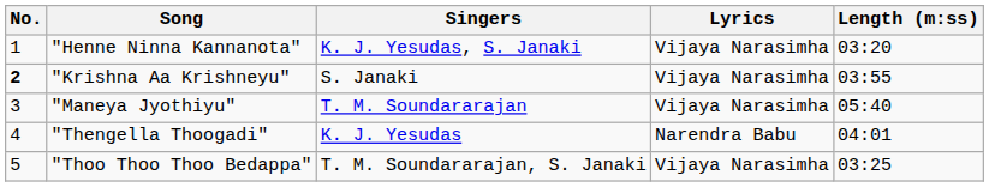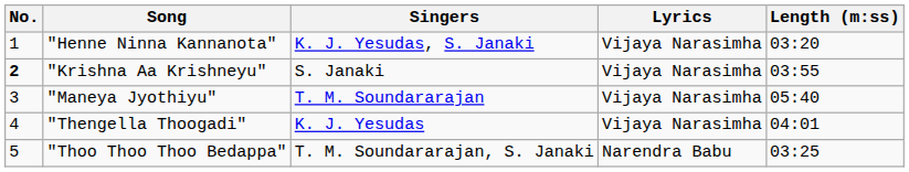"Thengella Thoogadi" | Lyrics: Narendra Babu -> Vijaya Narasimha
"Thoo Thoo Thoo Bedappa" | Lyrics: Vijaya Narasimha -> Narendra Babu
